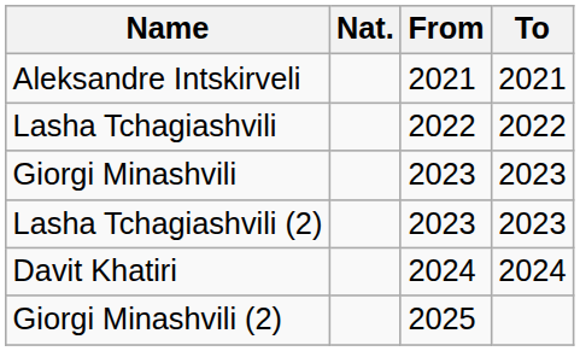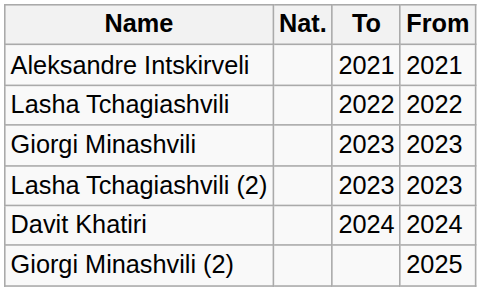columns swapped: From <-> To
